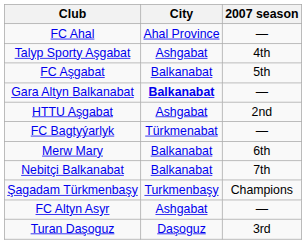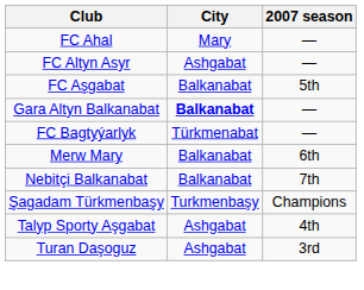FC Ahal | City: Ahal Province -> Mary
rows swapped: FC Altyn Asyr <-> Talyp Sporty Aşgabat
- row: HTTU Aşgabat | Ashgabat | 2nd
Turan Daşoguz | City: Daşoguz -> Ashgabat
